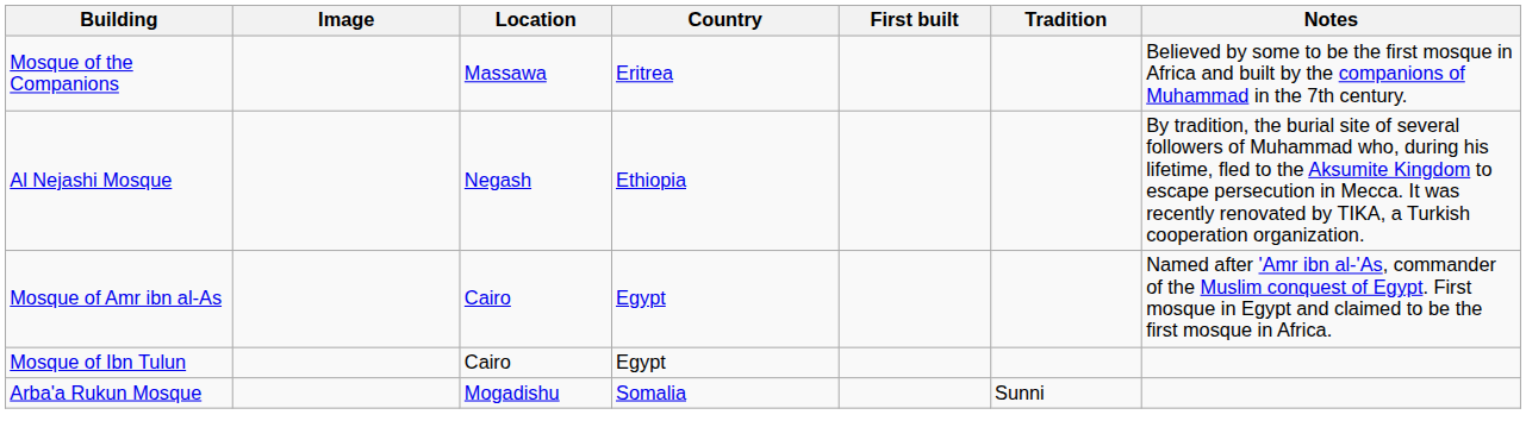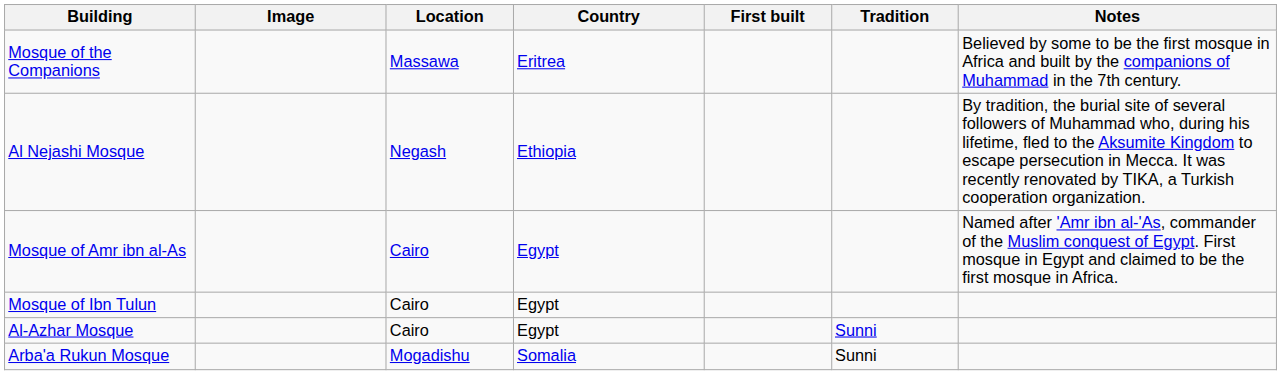+ row: Al-Azhar Mosque | Cairo | Egypt | Sunni
